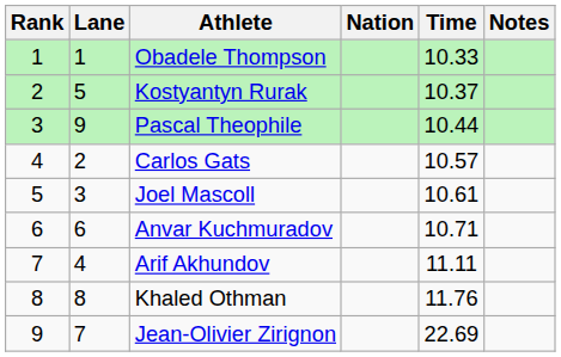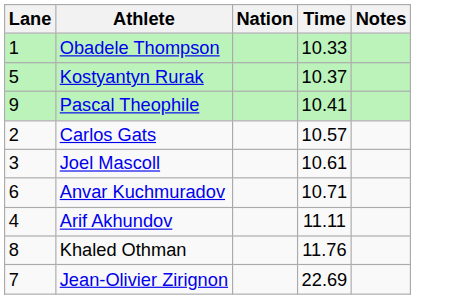- column: Rank | 1 | 2 | 3 | 4 | 5 | 6 | 7 | 8 | 9
Pascal Theophile | Time: 10.44 -> 10.41
